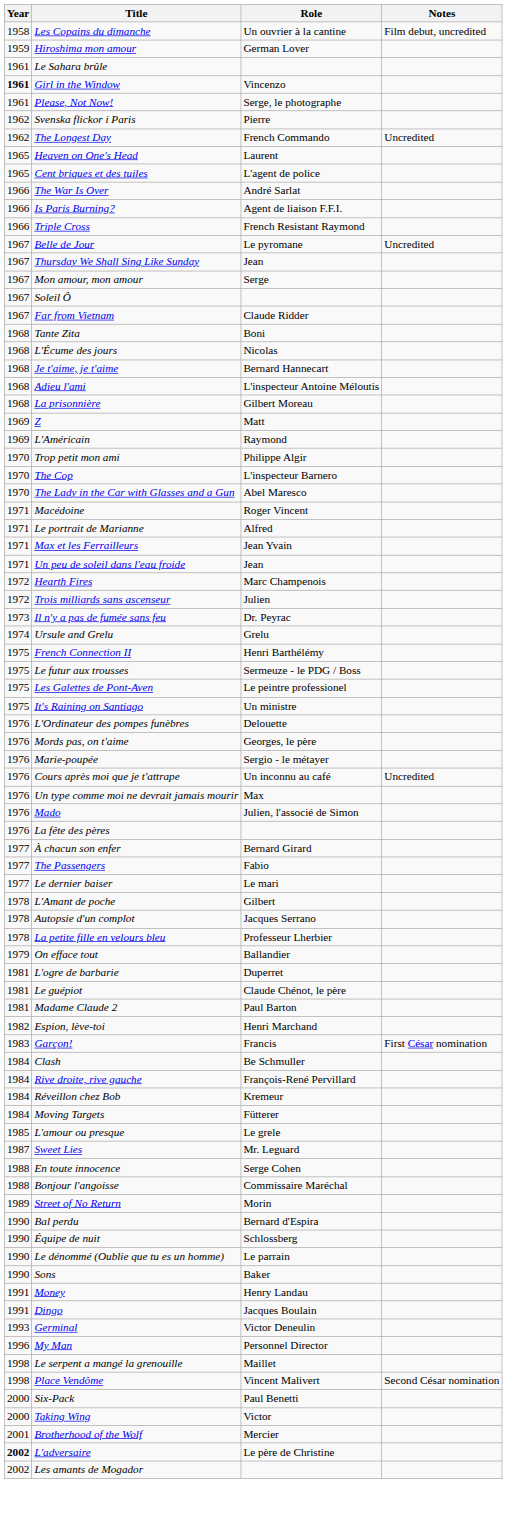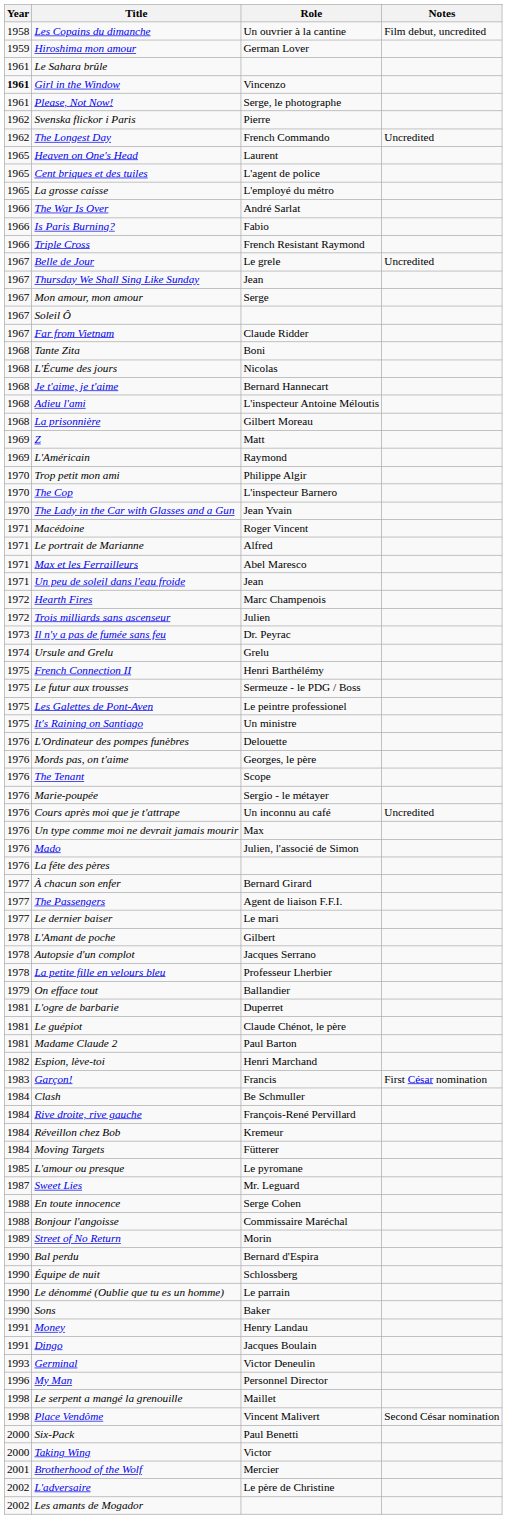+ row: 1965 | La grosse caisse | L'employé du métro
Is Paris Burning? | Role: Agent de liaison F.F.I. -> Fabio
Belle de Jour | Role: Le pyromane -> Le grele
The Lady in the Car with Glasses and a Gun | Role: Abel Maresco -> Jean Yvain
Max et les Ferrailleurs | Role: Jean Yvain -> Abel Maresco
+ row: 1976 | The Tenant | Scope
The Passengers | Role: Fabio -> Agent de liaison F.F.I.
L'amour ou presque | Role: Le grele -> Le pyromane
L'adversaire | Year: bold -> normal
